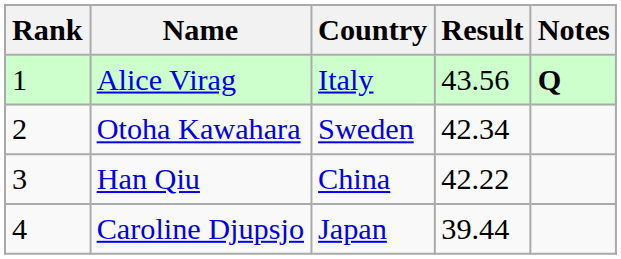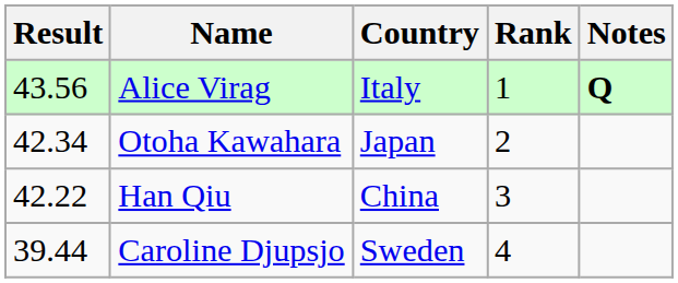columns swapped: Rank <-> Result
Otoha Kawahara | Country: Sweden -> Japan
Caroline Djupsjo | Country: Japan -> Sweden
